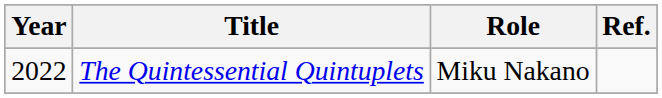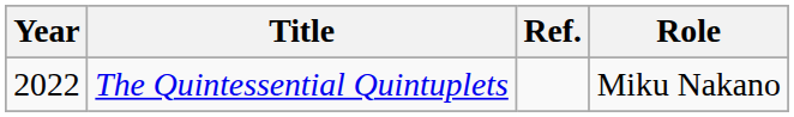columns swapped: Role <-> Ref.
